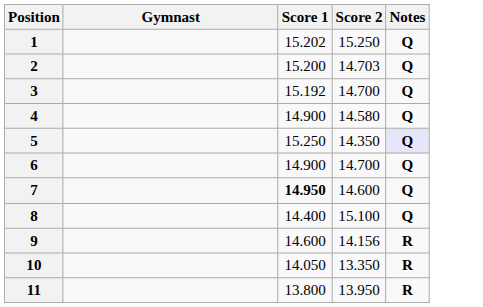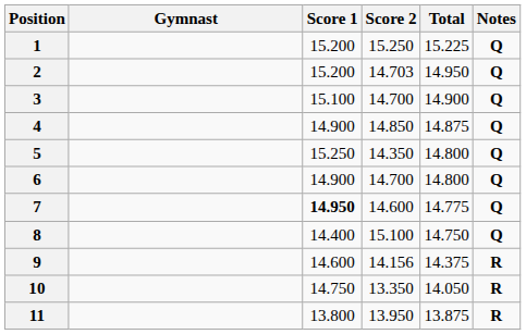+ column: Total | 15.225 | 14.950 | 14.900 | 14.875 | 14.800 | 14.800 | 14.775 | 14.750 | 14.375 | 14.050 | 13.875
1 | Score 1: 15.202 -> 15.200
3 | Score 1: 15.192 -> 15.100
4 | Score 2: 14.580 -> 14.850
5 | Notes: lavender background -> no background
10 | Score 1: 14.050 -> 14.750
